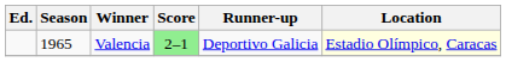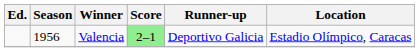Valencia | Season: 1965 -> 1956
Valencia | Location: lightyellow background -> no background
